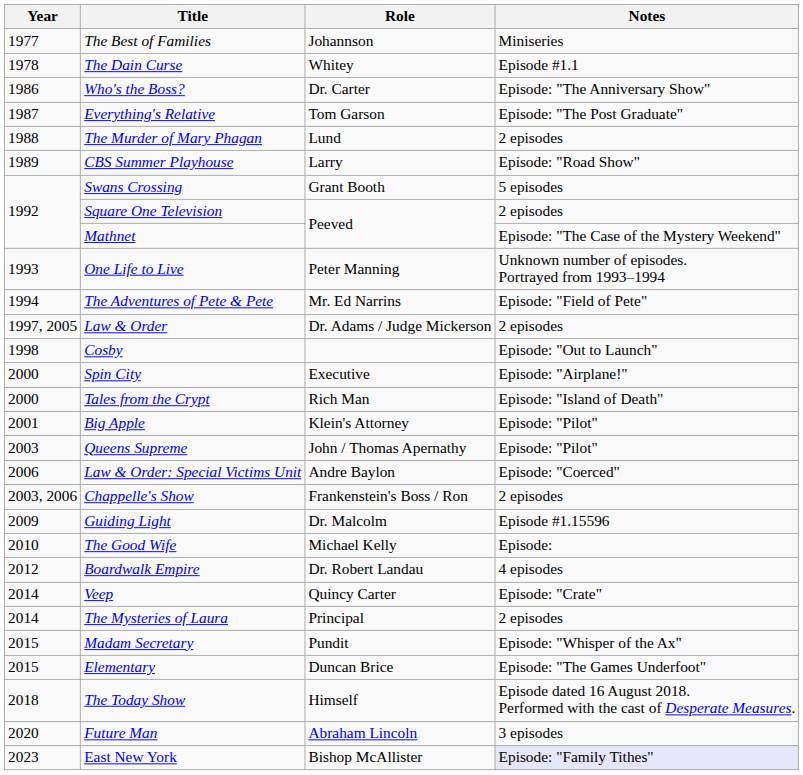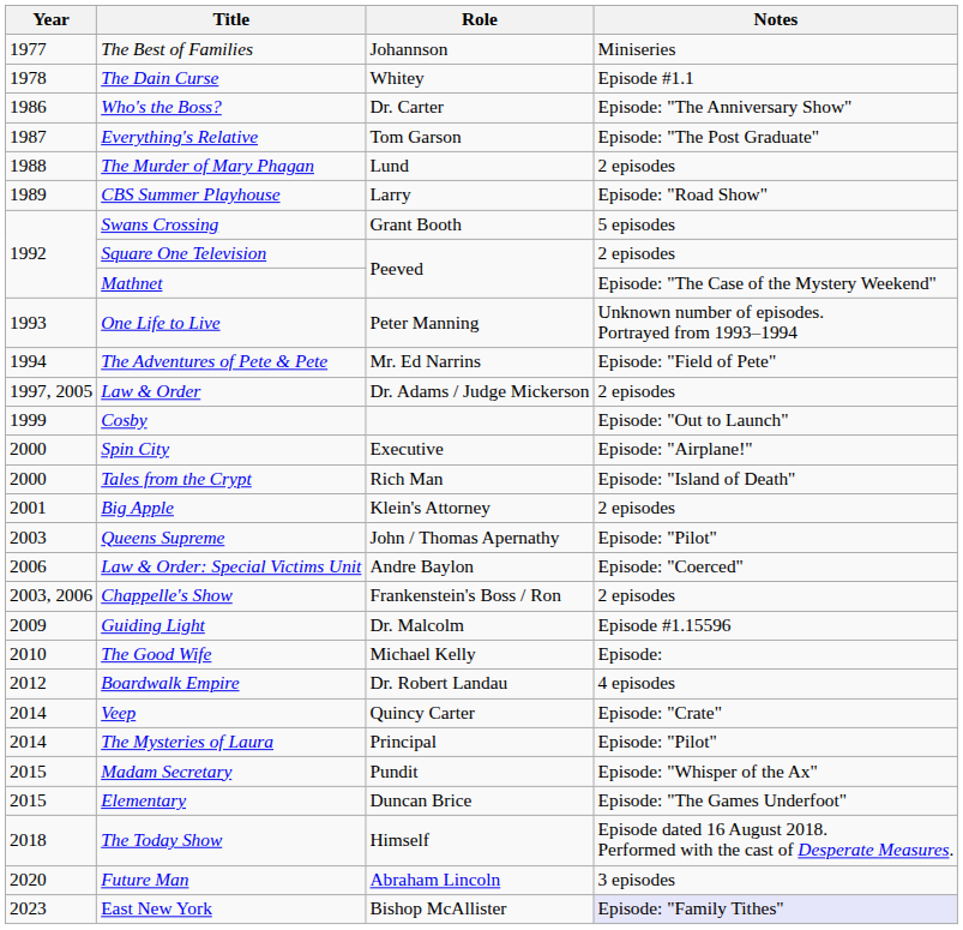Cosby | Year: 1998 -> 1999
Big Apple | Notes: Episode: "Pilot" -> 2 episodes
The Mysteries of Laura | Notes: 2 episodes -> Episode: "Pilot"
